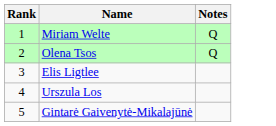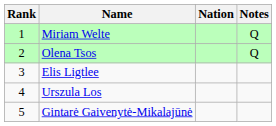+ column: Nation
